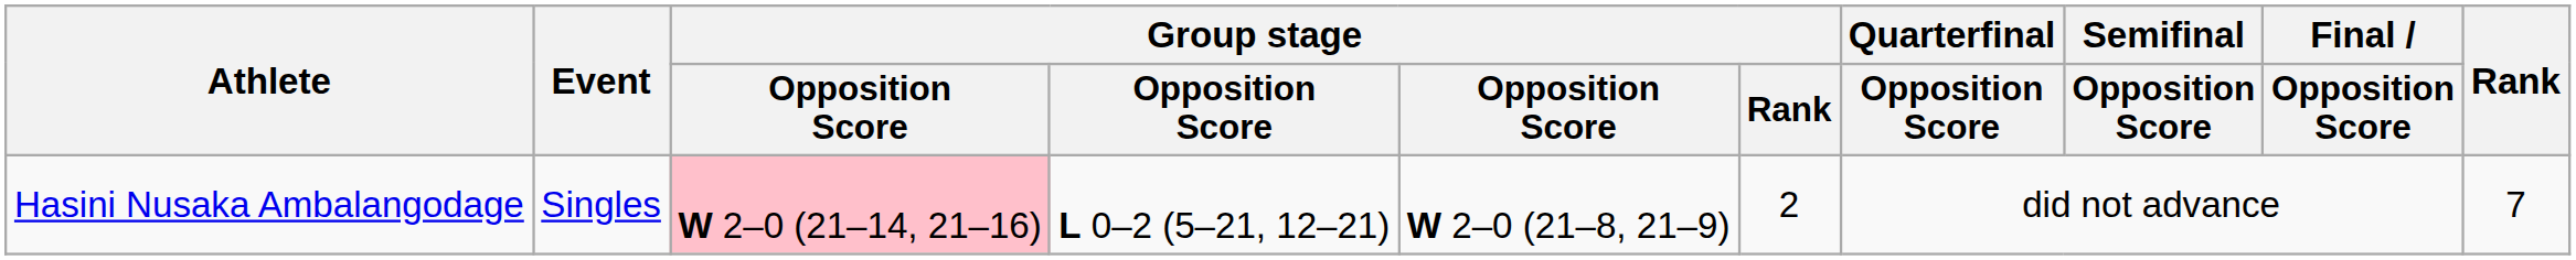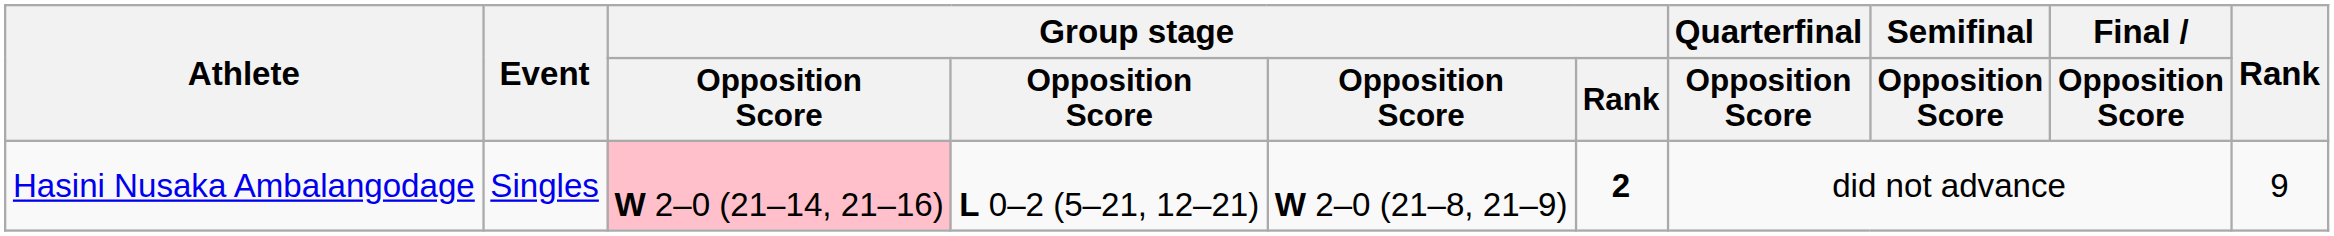Hasini Nusaka Ambalangodage | Group stage / Rank: normal -> bold
Hasini Nusaka Ambalangodage | Rank: 7 -> 9
